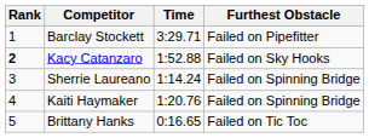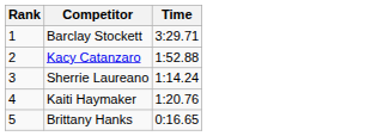- column: Furthest Obstacle | Failed on Pipefitter | Failed on Sky Hooks | Failed on Spinning Bridge | Failed on Spinning Bridge | Failed on Tic Toc
Kacy Catanzaro | Rank: bold -> normal
